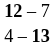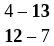rows swapped: 4 – 13 <-> 12 – 7
